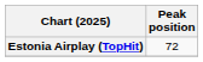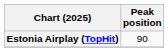Estonia Airplay (TopHit) | Peak position: 72 -> 90
